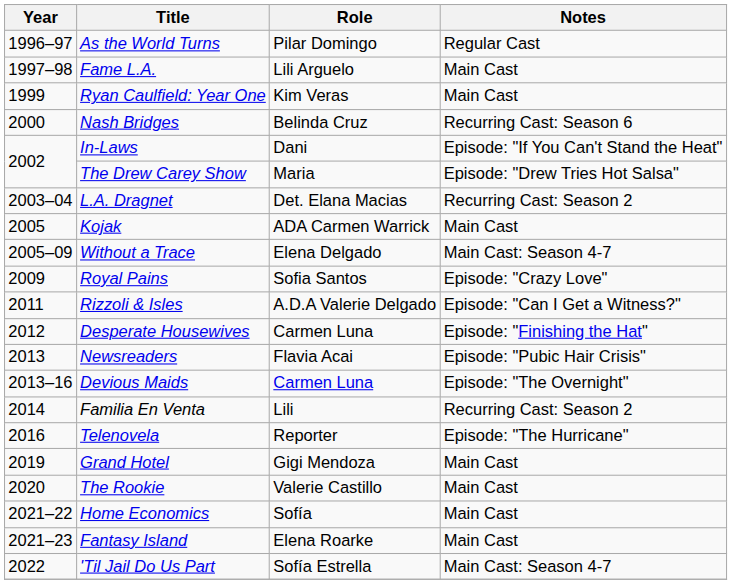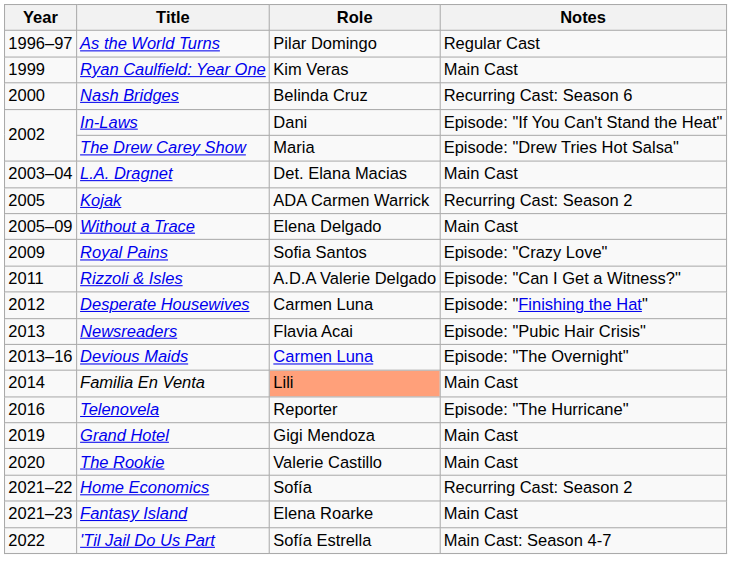- row: 1997–98 | Fame L.A. | Lili Arguelo | Main Cast
L.A. Dragnet | Notes: Recurring Cast: Season 2 -> Main Cast
Kojak | Notes: Main Cast -> Recurring Cast: Season 2
Without a Trace | Notes: Main Cast: Season 4-7 -> Main Cast
Familia En Venta | Role: no background -> lightsalmon background
Familia En Venta | Notes: Recurring Cast: Season 2 -> Main Cast
Home Economics | Notes: Main Cast -> Recurring Cast: Season 2
